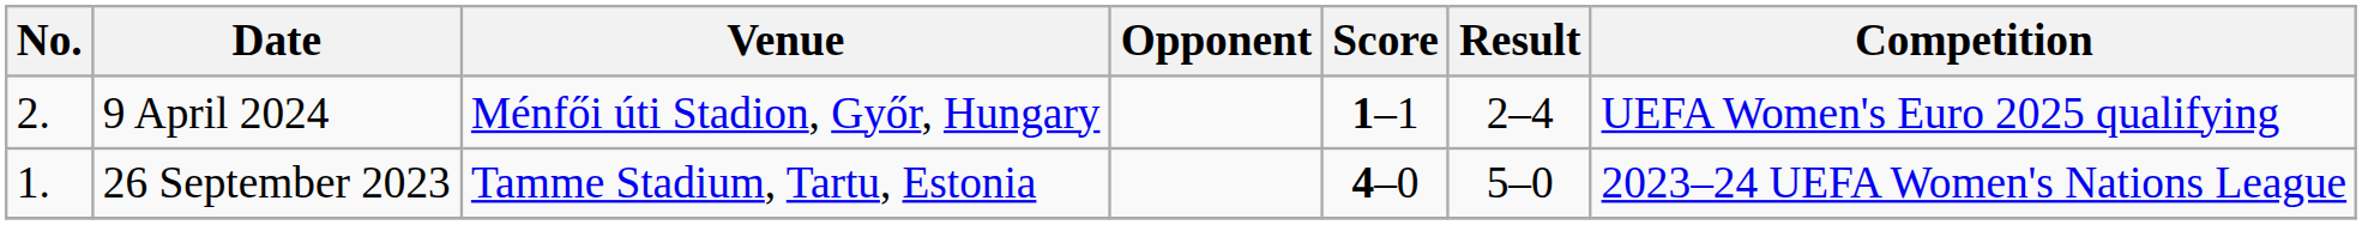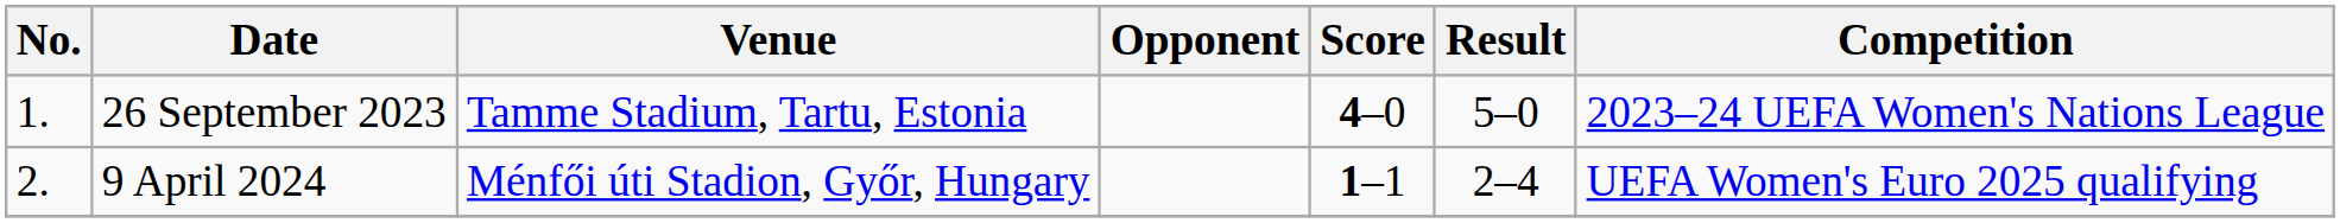rows swapped: 26 September 2023 <-> 9 April 2024
